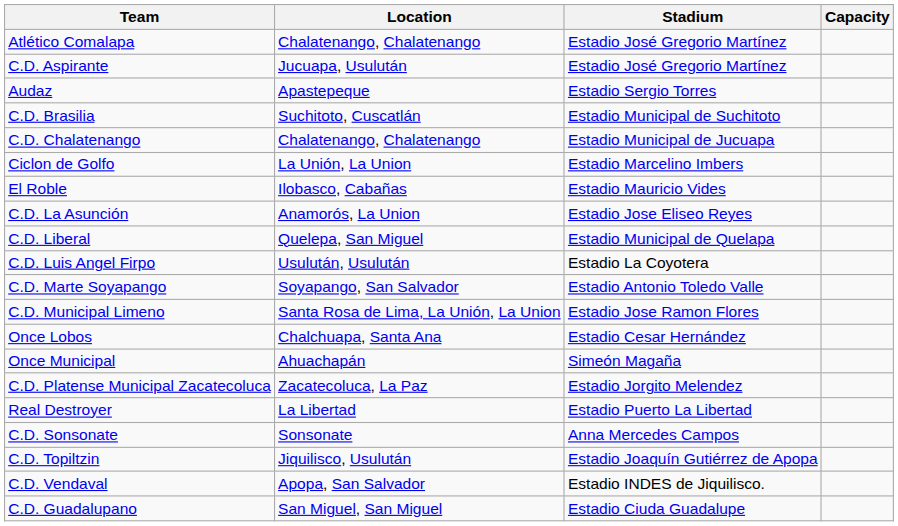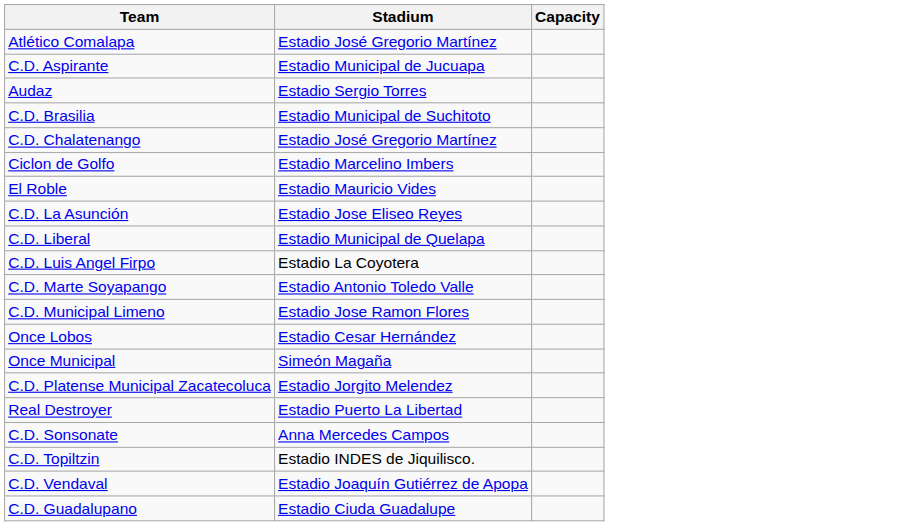- column: Location | Chalatenango, Chalatenango | Jucuapa, Usulután | Apastepeque | Suchitoto, Cuscatlán | Chalatenango, Chalatenango | La Unión, La Union | Ilobasco, Cabañas | Anamorós, La Union | Quelepa, San Miguel | Usulután, Usulután | Soyapango, San Salvador | Santa Rosa de Lima, La Unión, La Union | Chalchuapa, Santa Ana | Ahuachapán | Zacatecoluca, La Paz | La Libertad | Sonsonate | Jiquilisco, Usulután | Apopa, San Salvador | San Miguel, San Miguel
C.D. Aspirante | Stadium: Estadio José Gregorio Martínez -> Estadio Municipal de Jucuapa
C.D. Chalatenango | Stadium: Estadio Municipal de Jucuapa -> Estadio José Gregorio Martínez
C.D. Topiltzin | Stadium: Estadio Joaquín Gutiérrez de Apopa -> Estadio INDES de Jiquilisco.
C.D. Vendaval | Stadium: Estadio INDES de Jiquilisco. -> Estadio Joaquín Gutiérrez de Apopa
